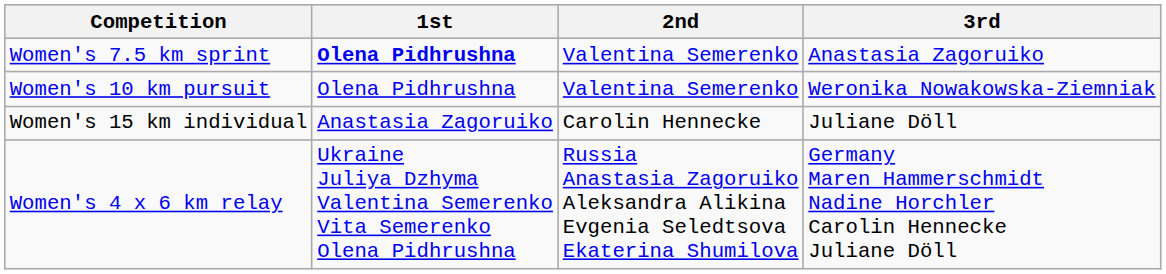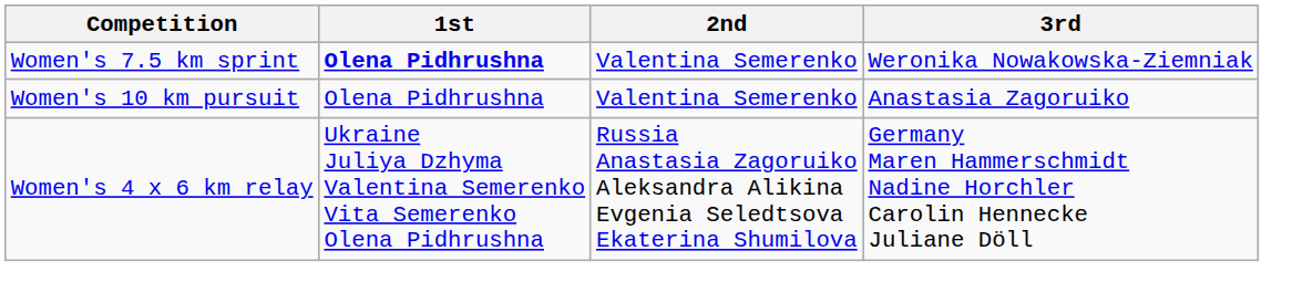Women's 7.5 km sprint | 3rd: Anastasia Zagoruiko -> Weronika Nowakowska-Ziemniak
Women's 10 km pursuit | 3rd: Weronika Nowakowska-Ziemniak -> Anastasia Zagoruiko
- row: Women's 15 km individual | Anastasia Zagoruiko | Carolin Hennecke | Juliane Döll
